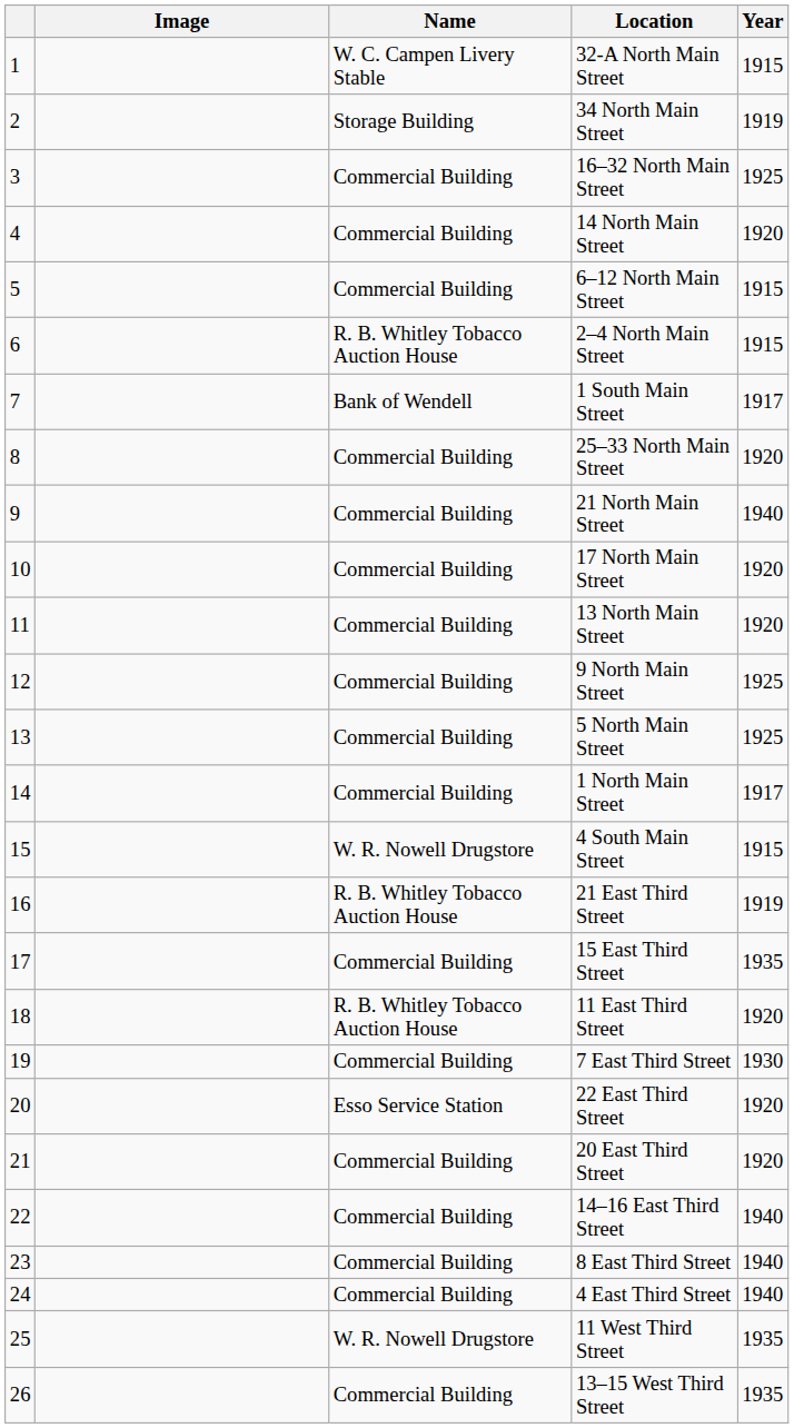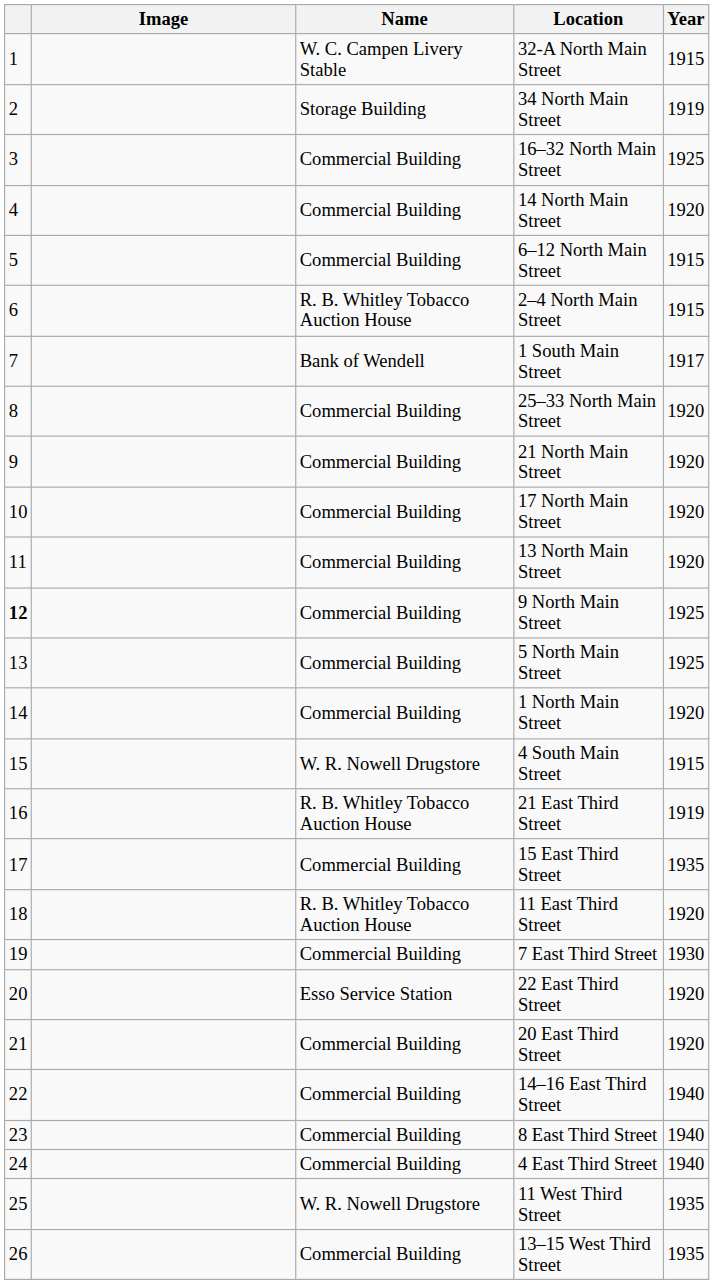21 North Main Street | Year: 1940 -> 1920
9 North Main Street | column 1: normal -> bold
1 North Main Street | Year: 1917 -> 1920
